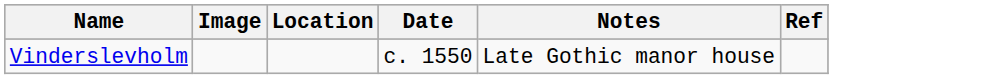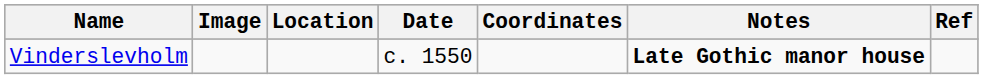+ column: Coordinates
Vinderslevholm | Notes: normal -> bold
